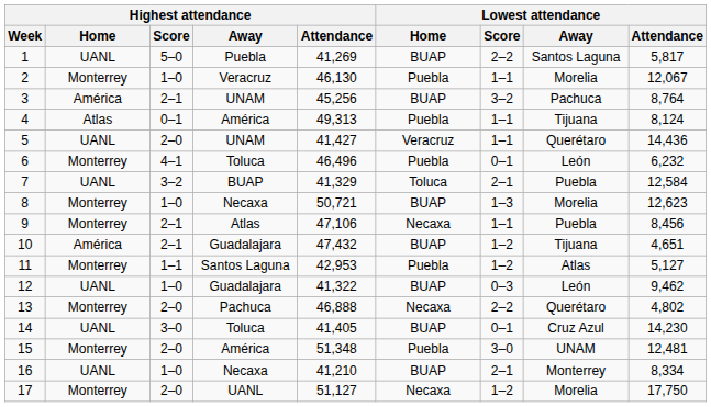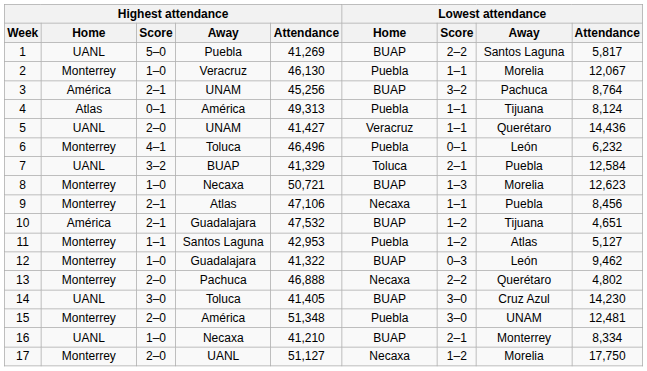10 | Highest attendance / Attendance: 47,432 -> 47,532
12 | Highest attendance / Home: UANL -> Monterrey
14 | Lowest attendance / Score: 0–1 -> 3–0
